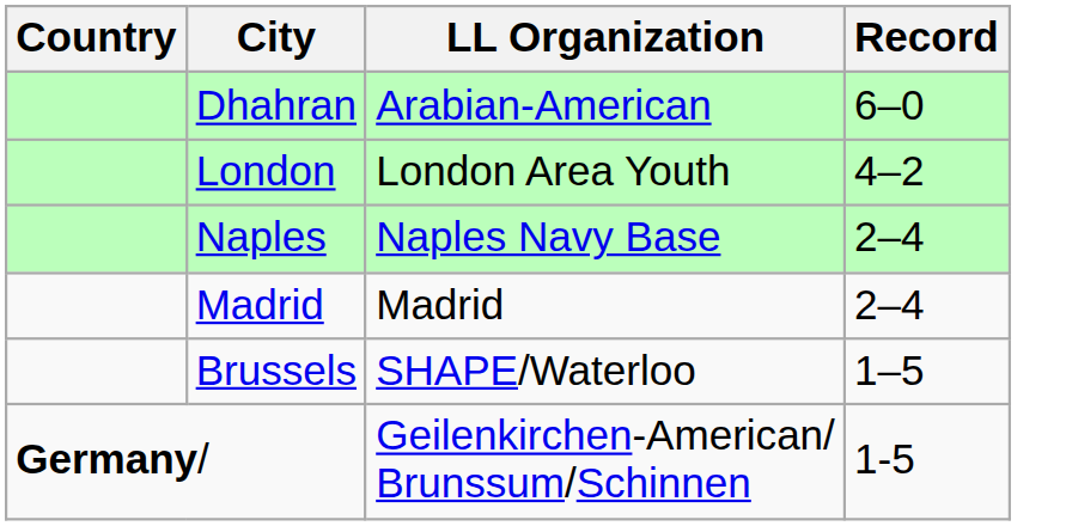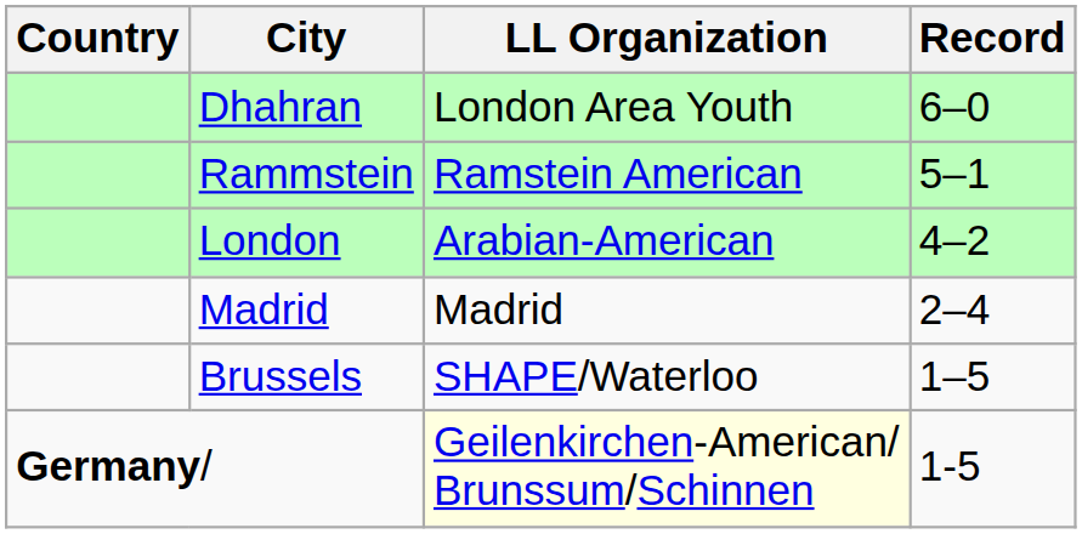Dhahran | LL Organization: Arabian-American -> London Area Youth
+ row: Rammstein | Ramstein American | 5–1
London | LL Organization: London Area Youth -> Arabian-American
- row: Naples | Naples Navy Base | 2–4
Germany/ | LL Organization: no background -> lightyellow background
